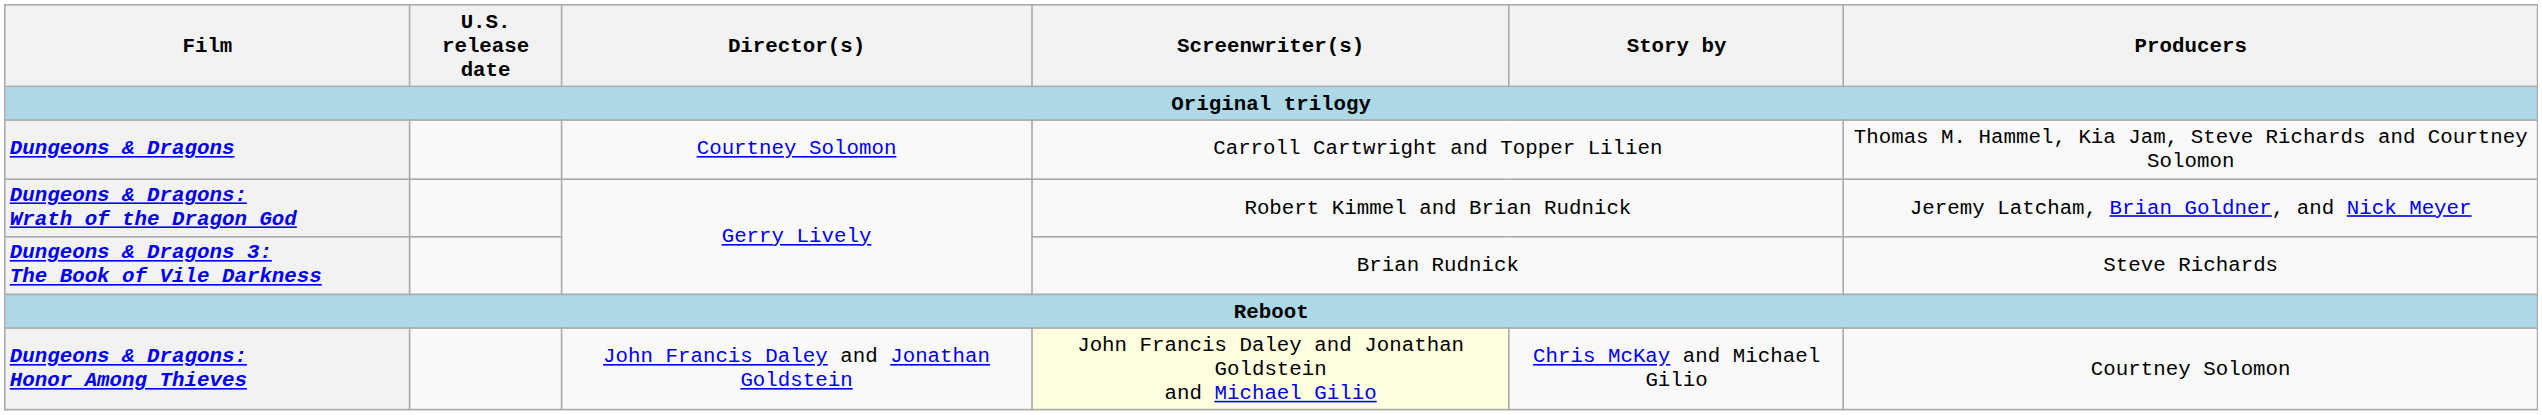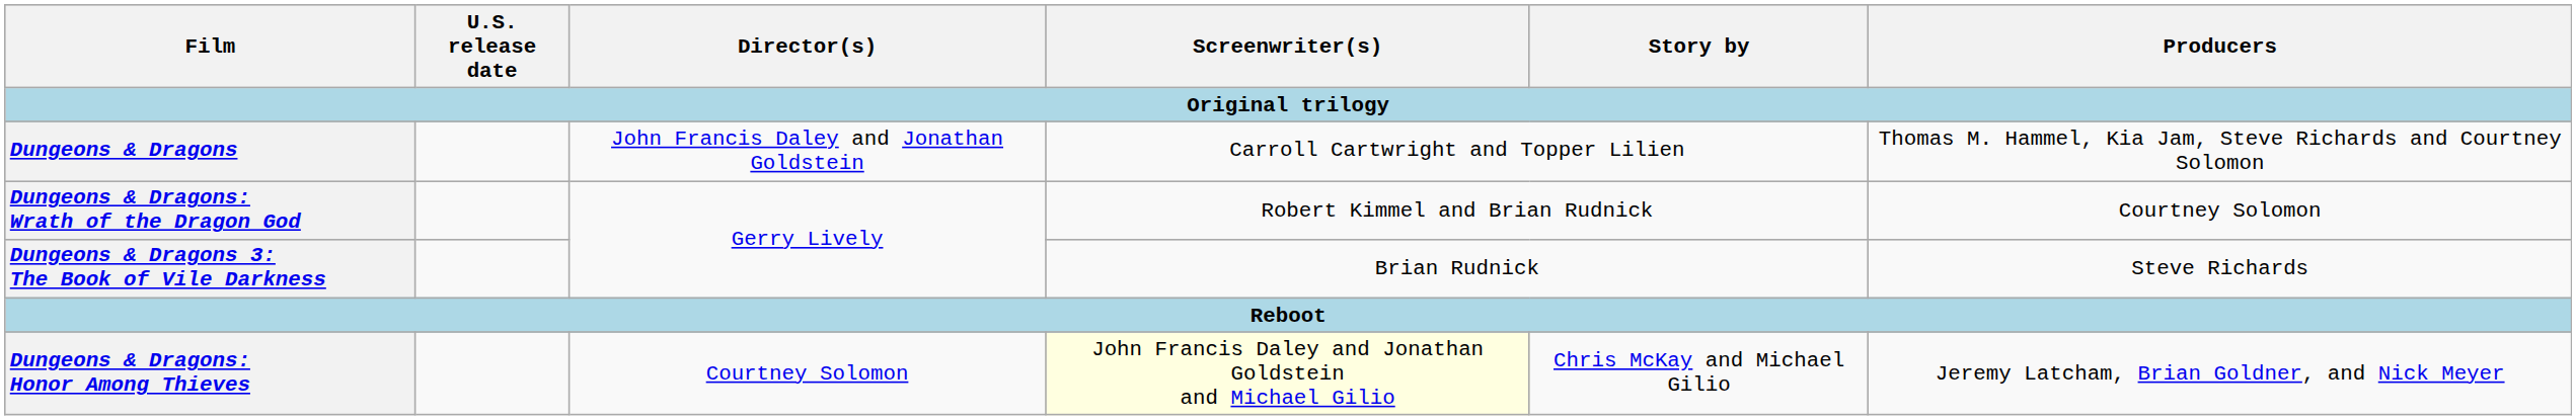Dungeons & Dragons | Director(s): Courtney Solomon -> John Francis Daley and Jonathan Goldstein
Dungeons & Dragons: Wrath of the Dragon God | Producers: Jeremy Latcham, Brian Goldner, and Nick Meyer -> Courtney Solomon
Dungeons & Dragons: Honor Among Thieves | Director(s): John Francis Daley and Jonathan Goldstein -> Courtney Solomon
Dungeons & Dragons: Honor Among Thieves | Producers: Courtney Solomon -> Jeremy Latcham, Brian Goldner, and Nick Meyer
